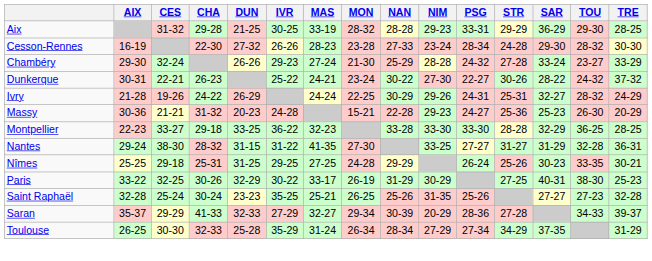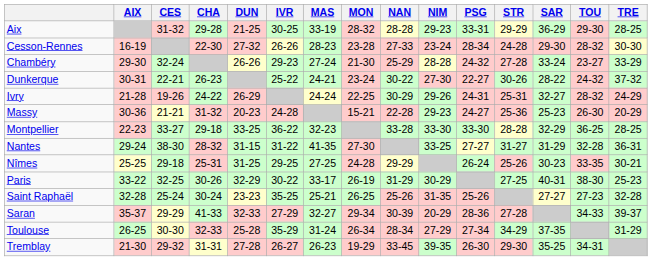+ row: Tremblay | 21-30 | 29-32 | 31-31 | 27-28 | 26-27 | 26-23 | 19-29 | 33-45 | 39-35 | 26-30 | 29-30 | 35-25 | 34-31
